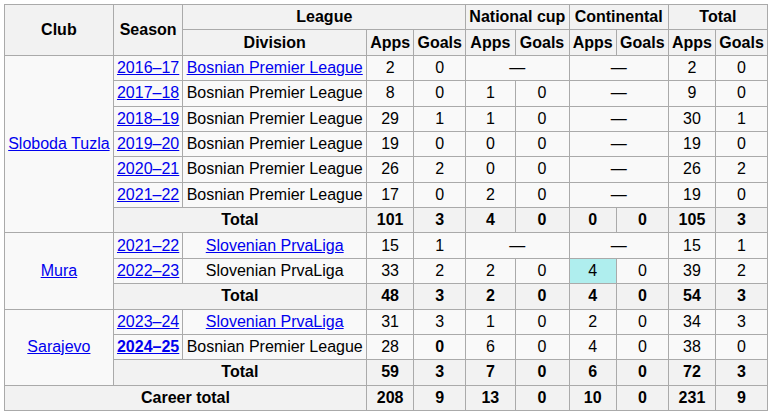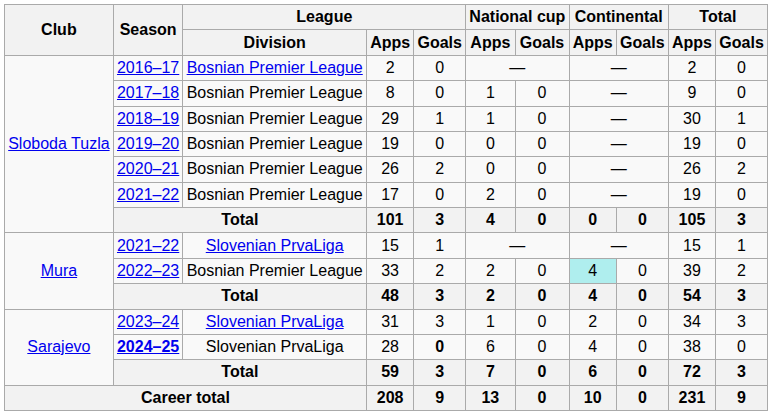33 | League / Division: Slovenian PrvaLiga -> Bosnian Premier League
28 | League / Division: Bosnian Premier League -> Slovenian PrvaLiga
